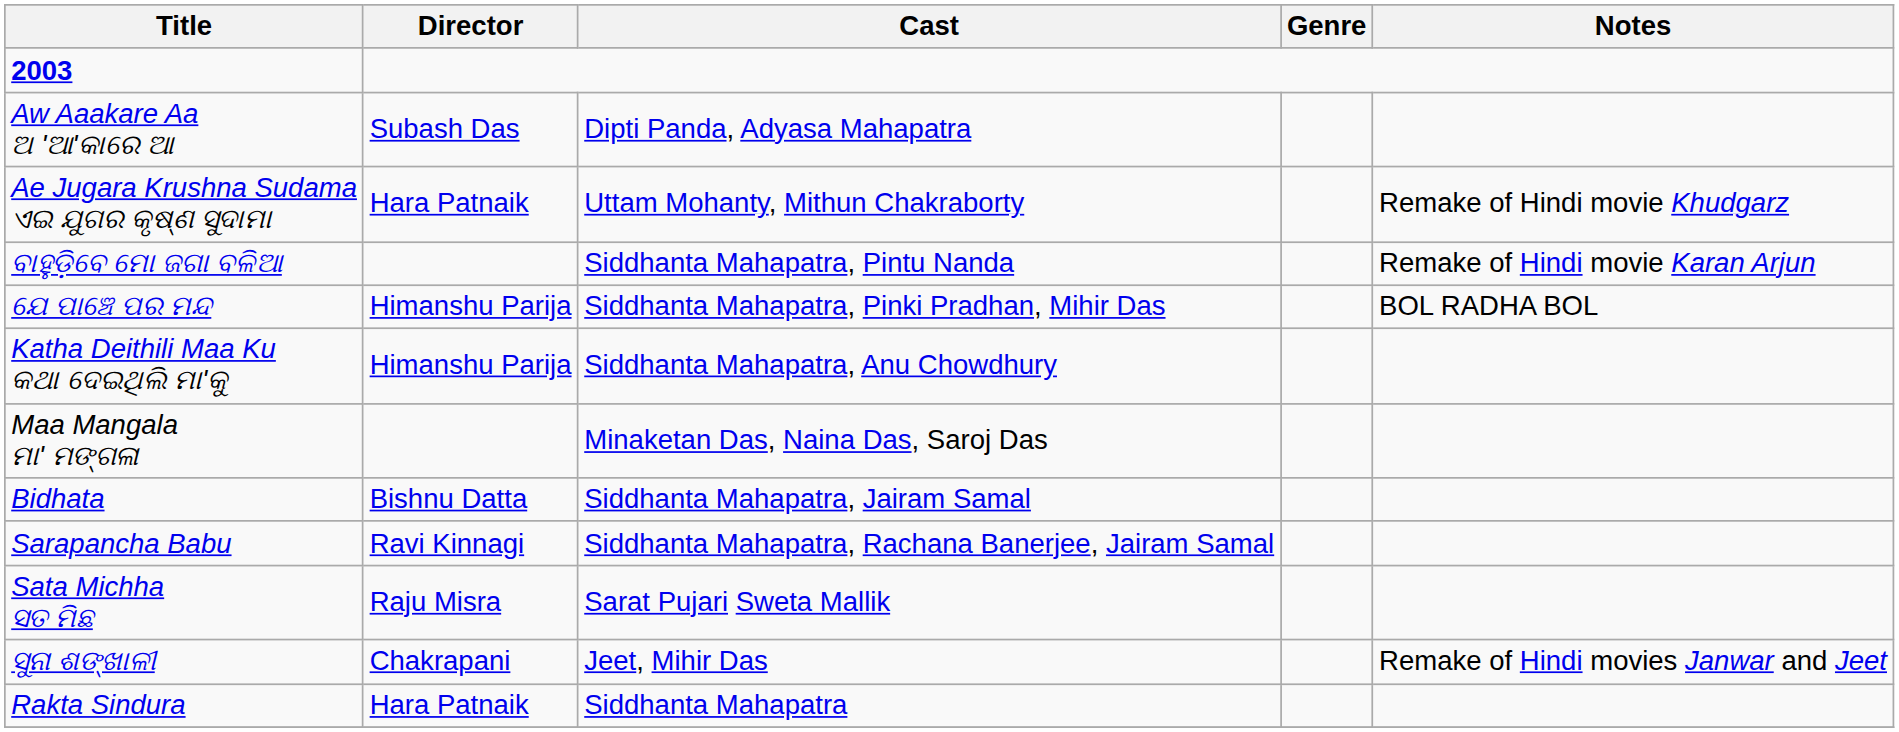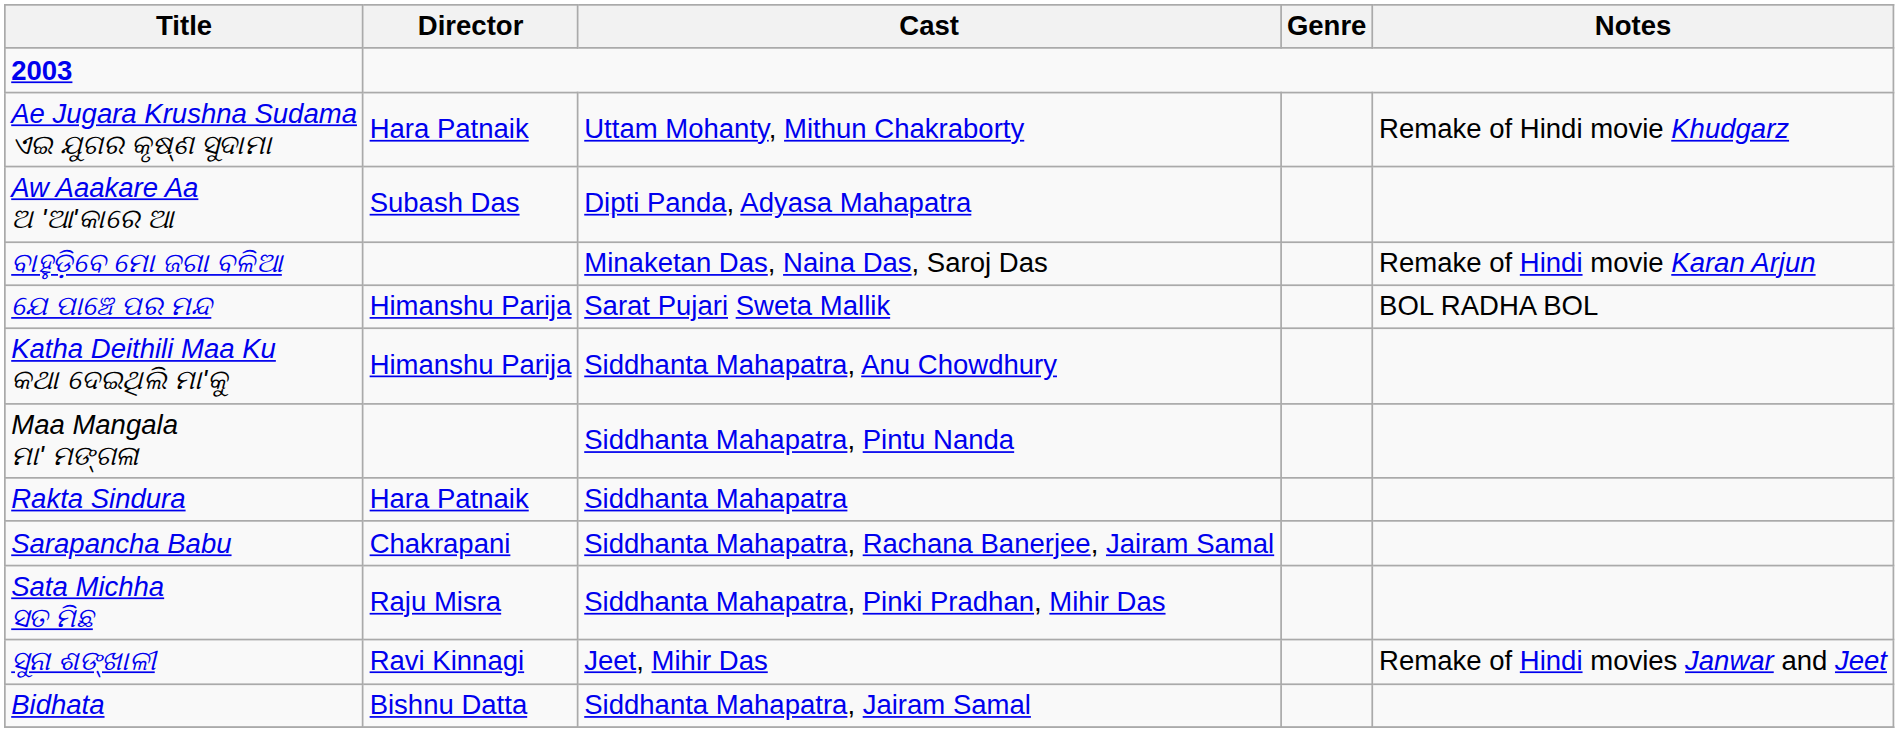rows swapped: Ae Jugara Krushna Sudama ଏଇ ଯୁଗର କୃଷ୍ଣ ସୁଦାମା <-> Aw Aaakare Aa ଅ 'ଆ'କାରେ ଆ
ବାହୁଡ଼ିବେ ମୋ ଜଗା ବଳିଆ | Cast: Siddhanta Mahapatra, Pintu Nanda -> Minaketan Das, Naina Das, Saroj Das
ଯେ ପାଞ୍ଚେ ପର ମନ୍ଦ | Cast: Siddhanta Mahapatra, Pinki Pradhan, Mihir Das -> Sarat Pujari Sweta Mallik
Maa Mangala ମା' ମଙ୍ଗଳା | Cast: Minaketan Das, Naina Das, Saroj Das -> Siddhanta Mahapatra, Pintu Nanda
rows swapped: Rakta Sindura <-> Bidhata
Sarapancha Babu | Director: Ravi Kinnagi -> Chakrapani
Sata Michha ସତ ମିଛ | Cast: Sarat Pujari Sweta Mallik -> Siddhanta Mahapatra, Pinki Pradhan, Mihir Das
ସୁନା ଶଙ୍ଖାଳୀ | Director: Chakrapani -> Ravi Kinnagi
